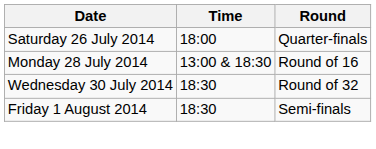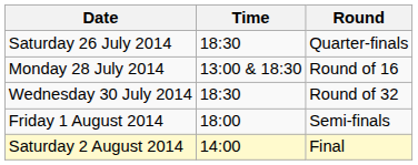Saturday 26 July 2014 | Time: 18:00 -> 18:30
Friday 1 August 2014 | Time: 18:30 -> 18:00
+ row: Saturday 2 August 2014 | 14:00 | Final
